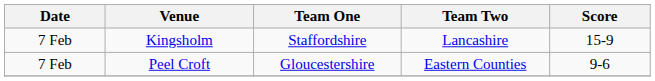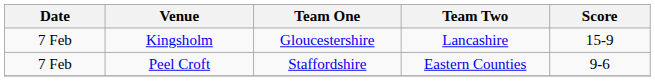Kingsholm | Team One: Staffordshire -> Gloucestershire
Peel Croft | Team One: Gloucestershire -> Staffordshire
